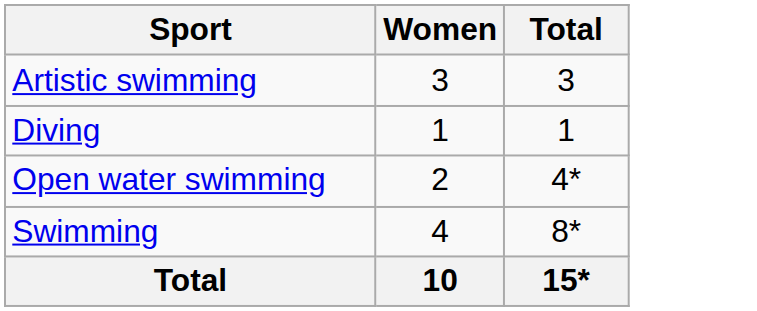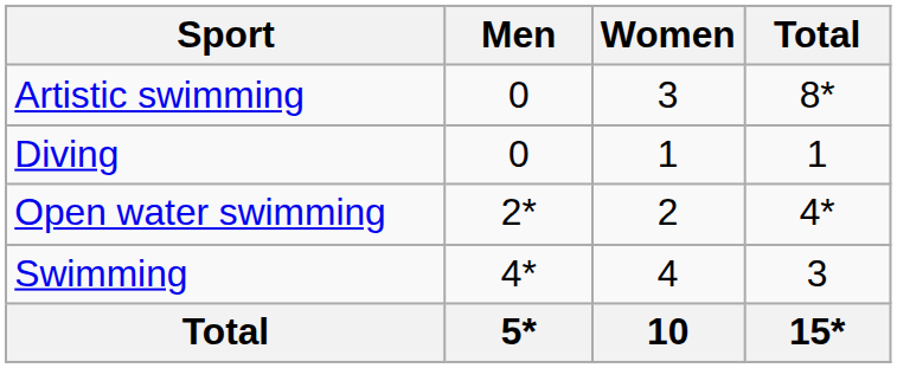+ column: Men | 0 | 0 | 2* | 4* | 5*
Artistic swimming | Total: 3 -> 8*
Swimming | Total: 8* -> 3
